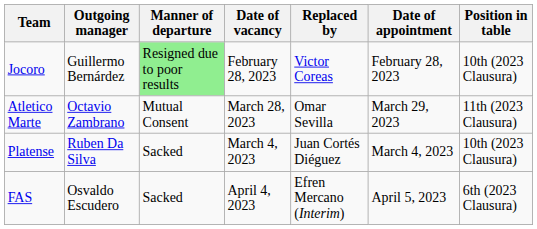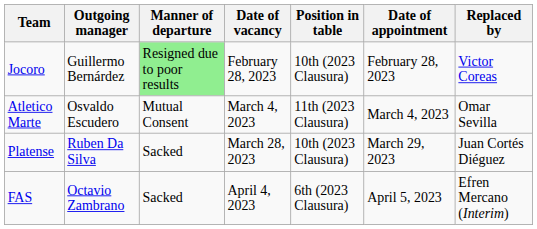columns swapped: Replaced by <-> Position in table
Atletico Marte | Outgoing manager: Octavio Zambrano -> Osvaldo Escudero
Atletico Marte | Date of vacancy: March 28, 2023 -> March 4, 2023
Atletico Marte | Date of appointment: March 29, 2023 -> March 4, 2023
Platense | Date of vacancy: March 4, 2023 -> March 28, 2023
Platense | Date of appointment: March 4, 2023 -> March 29, 2023
FAS | Outgoing manager: Osvaldo Escudero -> Octavio Zambrano
